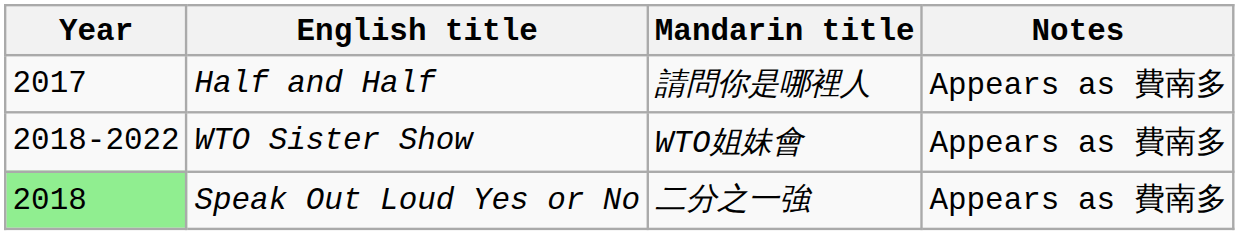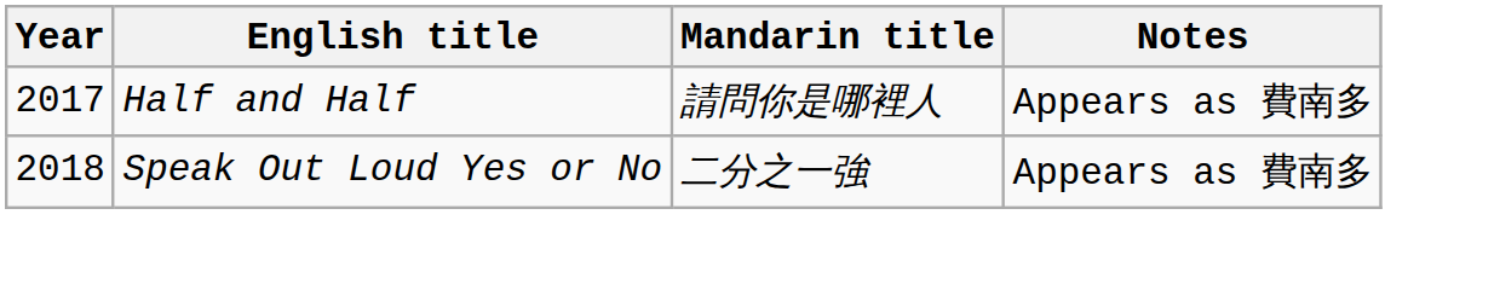- row: 2018-2022 | WTO Sister Show | WTO姐妹會 | Appears as 費南多
Speak Out Loud Yes or No | Year: lightgreen background -> no background
